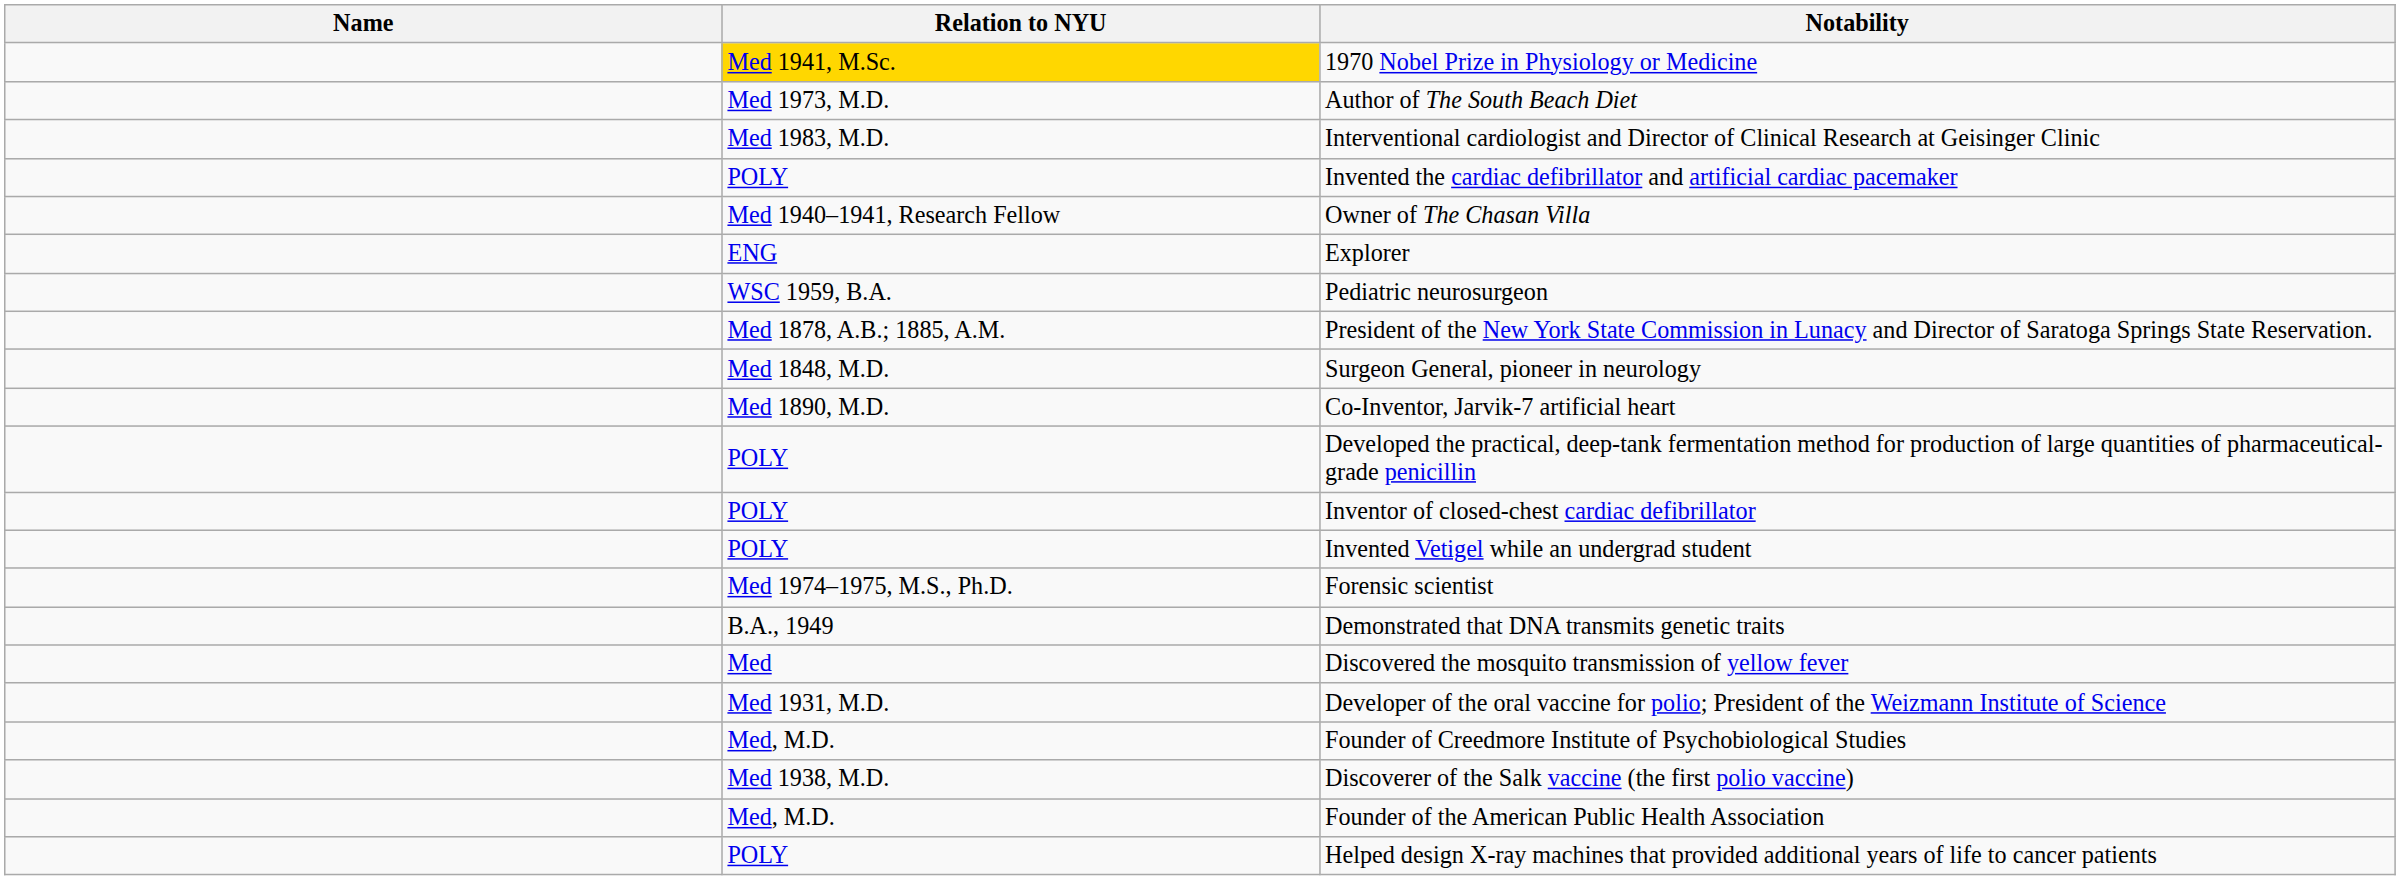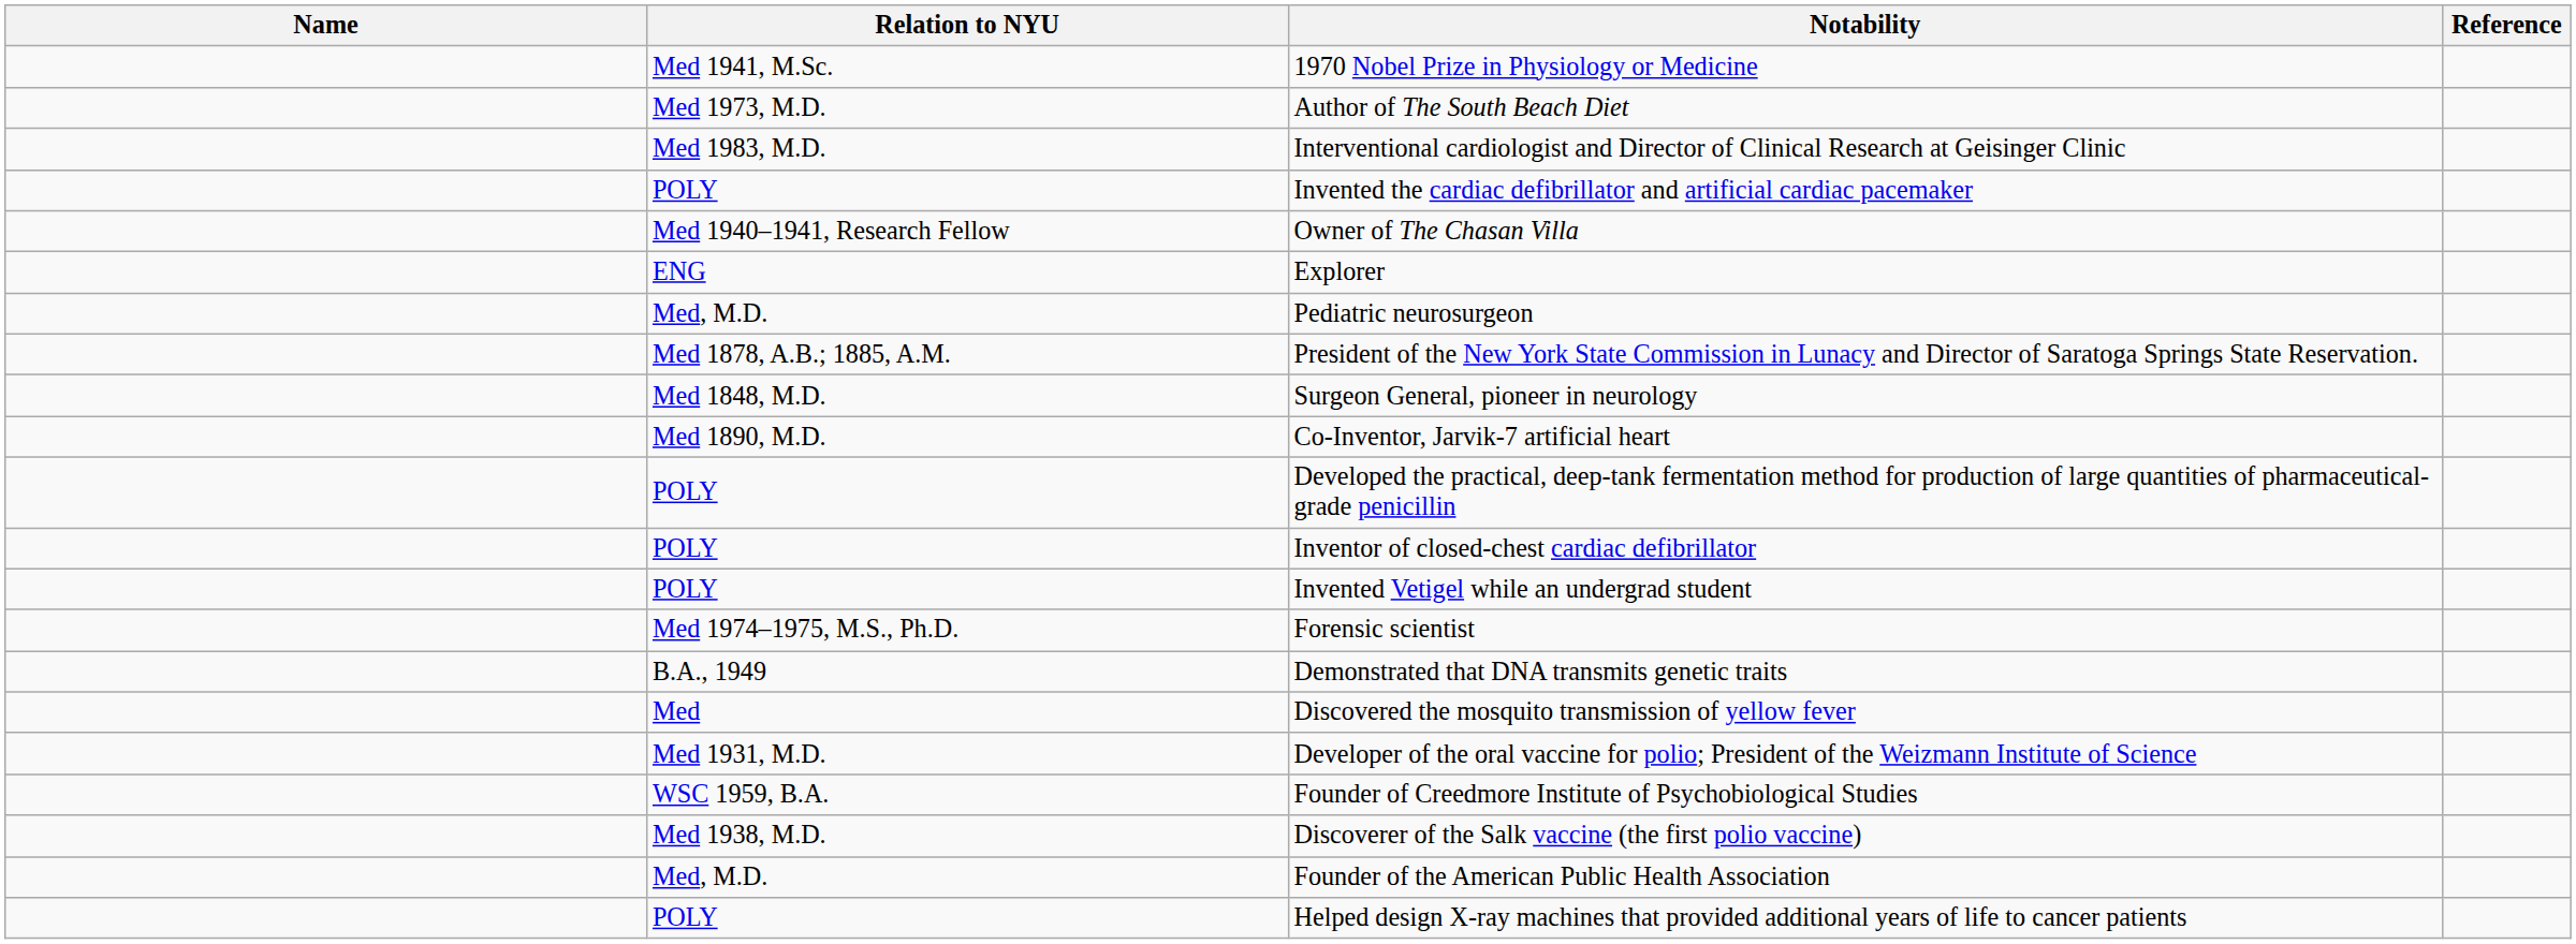+ column: Reference
1970 Nobel Prize in Physiology or Medicine | Relation to NYU: gold background -> no background
Pediatric neurosurgeon | Relation to NYU: WSC 1959, B.A. -> Med, M.D.
Founder of Creedmore Institute of Psychobiological Studies | Relation to NYU: Med, M.D. -> WSC 1959, B.A.
